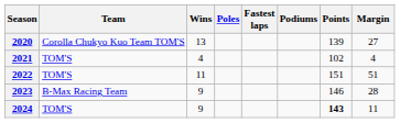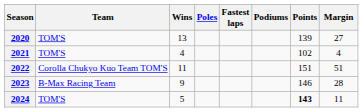2020 | Team: Corolla Chukyo Kuo Team TOM'S -> TOM'S
2022 | Team: TOM'S -> Corolla Chukyo Kuo Team TOM'S
2024 | Wins: 9 -> 5
